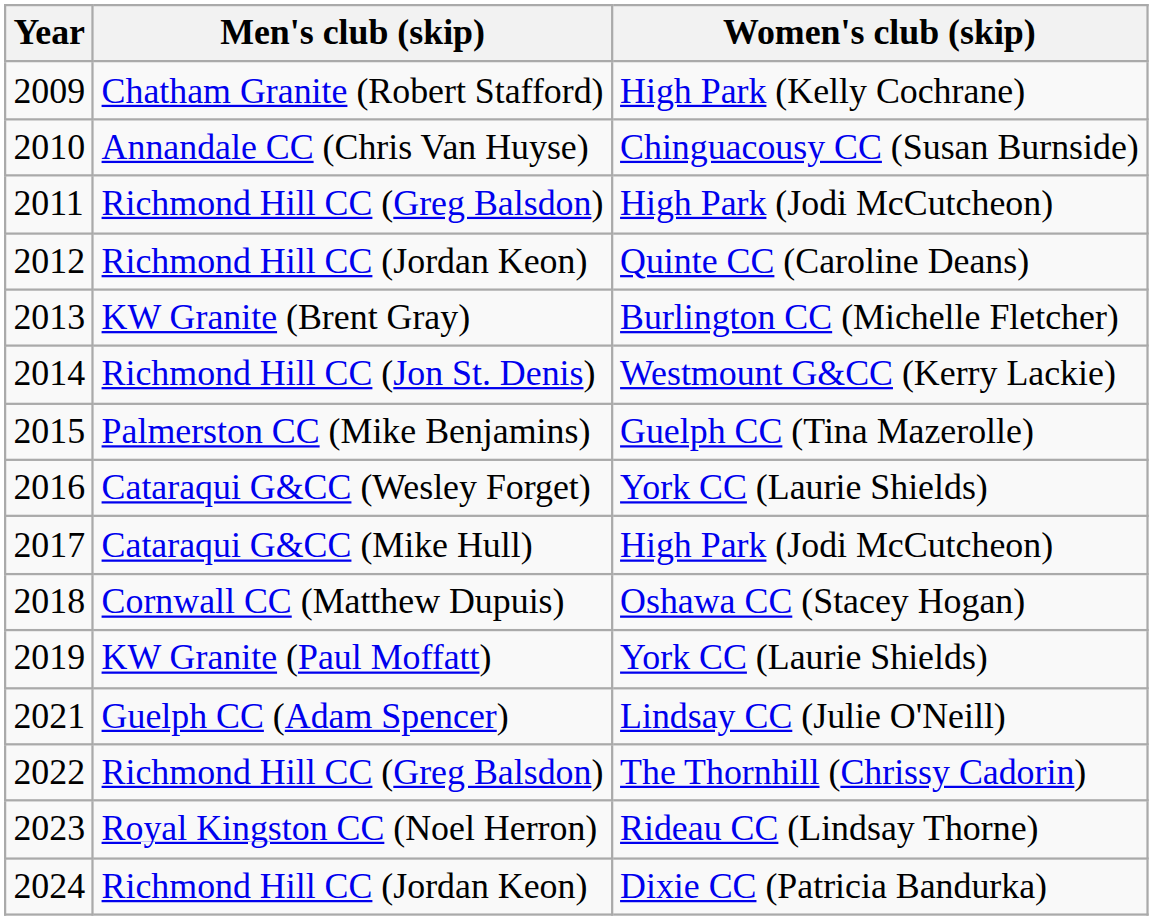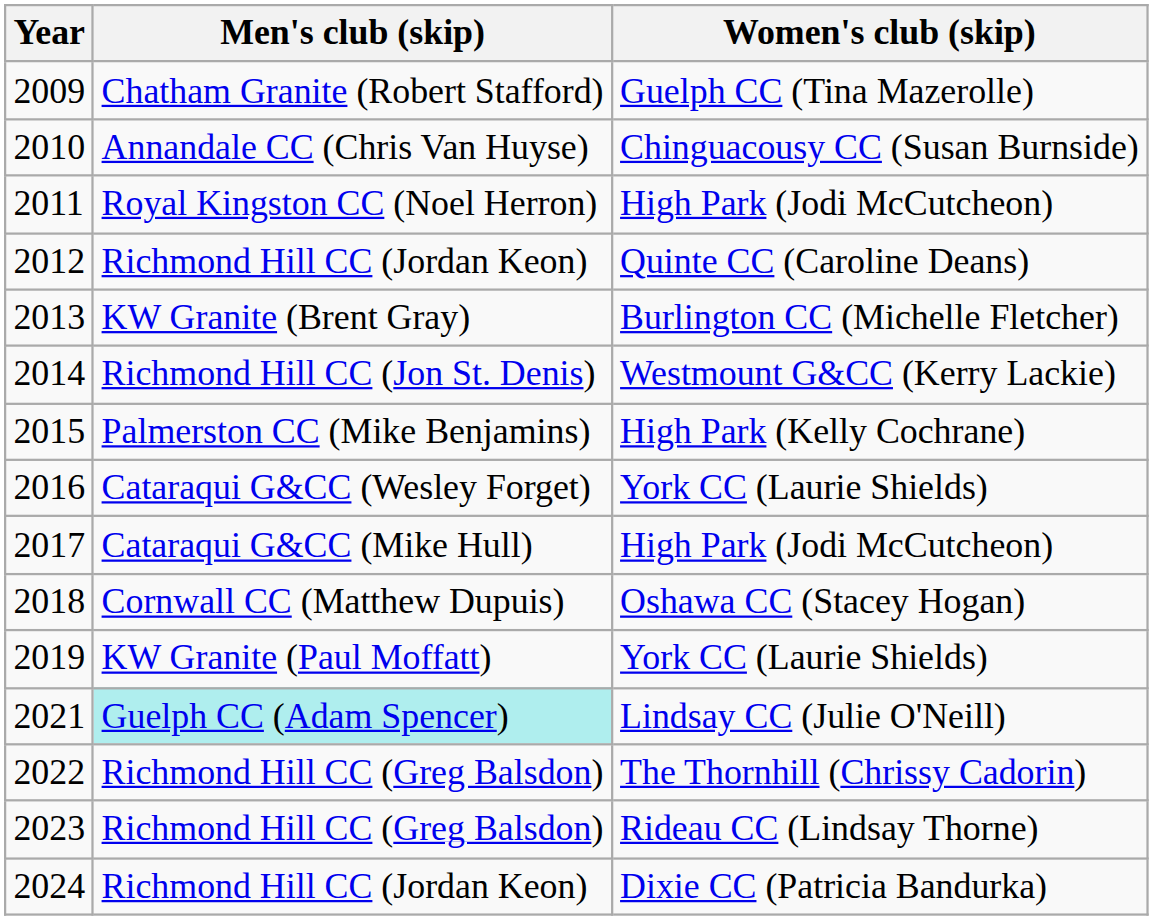2009 | Women's club (skip): High Park (Kelly Cochrane) -> Guelph CC (Tina Mazerolle)
2011 | Men's club (skip): Richmond Hill CC (Greg Balsdon) -> Royal Kingston CC (Noel Herron)
2015 | Women's club (skip): Guelph CC (Tina Mazerolle) -> High Park (Kelly Cochrane)
2021 | Men's club (skip): no background -> paleturquoise background
2023 | Men's club (skip): Royal Kingston CC (Noel Herron) -> Richmond Hill CC (Greg Balsdon)
